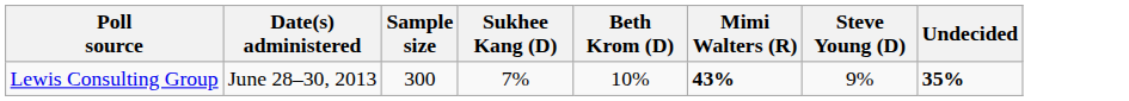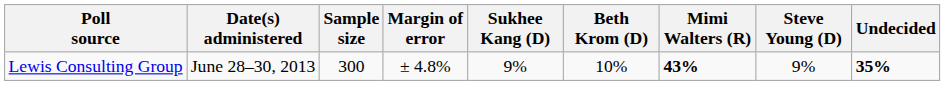+ column: Margin of error | ± 4.8%
Lewis Consulting Group | Sukhee Kang (D): 7% -> 9%
